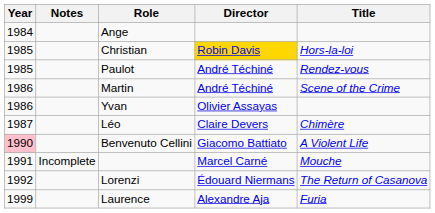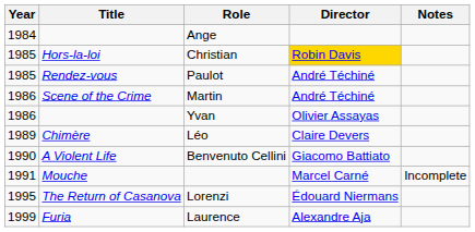columns swapped: Title <-> Notes
Léo | Year: 1987 -> 1989
Benvenuto Cellini | Year: pink background -> no background
Lorenzi | Year: 1992 -> 1995
